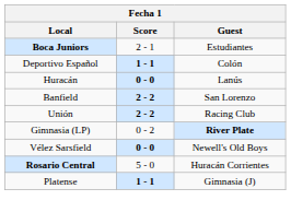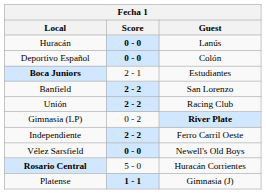rows swapped: Boca Juniors <-> Huracán
Deportivo Español | Score: 1 - 1 -> 0 - 0
+ row: Independiente | 2 - 2 | Ferro Carril Oeste
